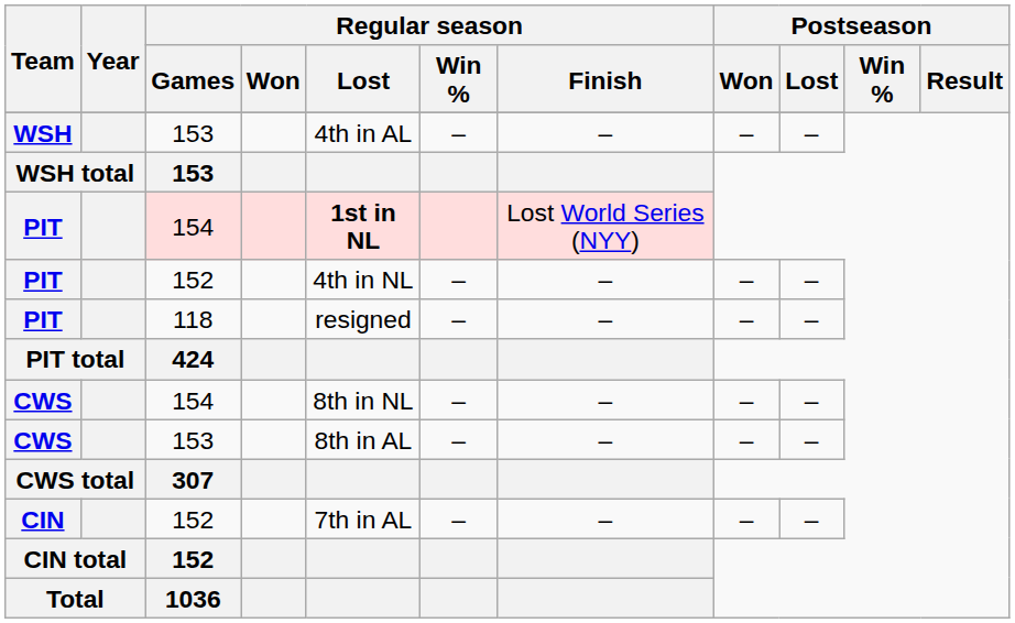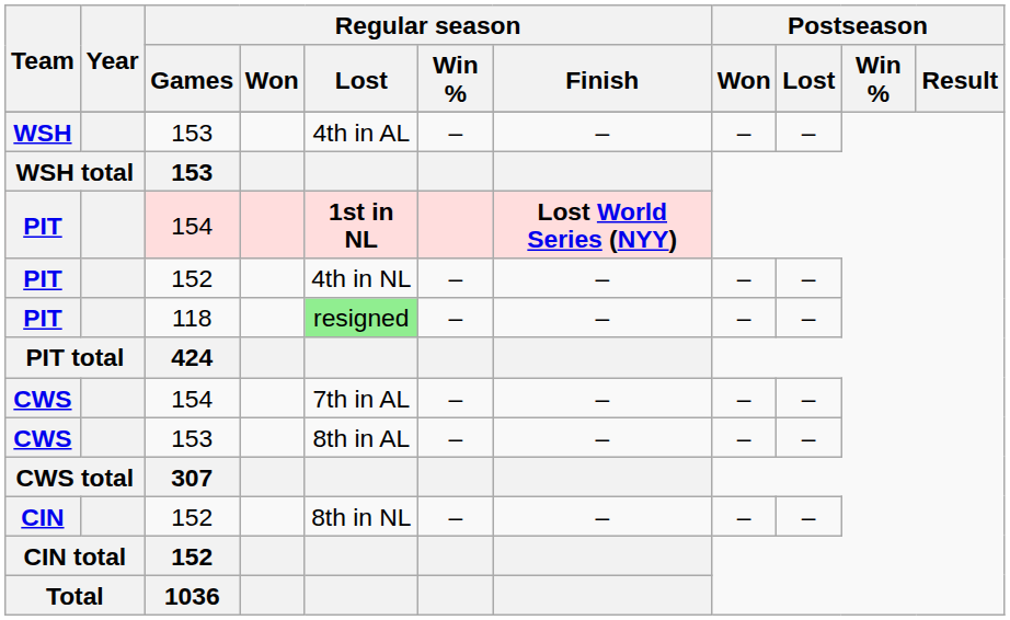PIT / 154 | Regular season / Finish: normal -> bold
PIT / 118 | Regular season / Lost: no background -> lightgreen background
CWS / 154 | Regular season / Lost: 8th in NL -> 7th in AL
CIN | Regular season / Lost: 7th in AL -> 8th in NL
